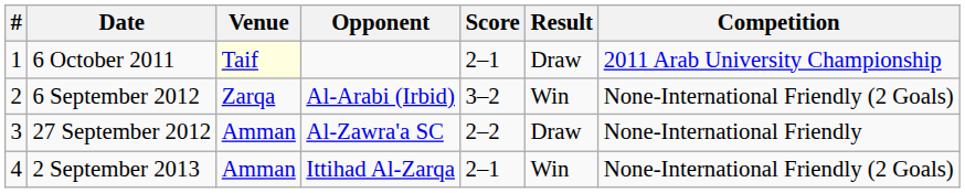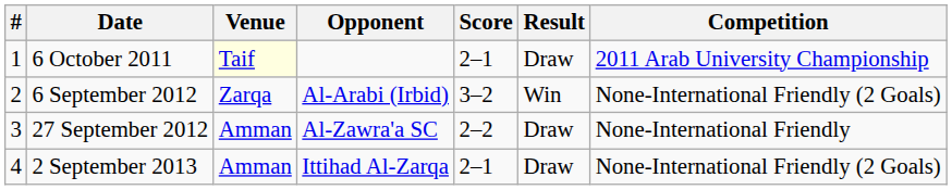2 September 2013 | Result: Win -> Draw
